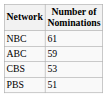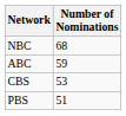NBC | Number of Nominations: 61 -> 68
